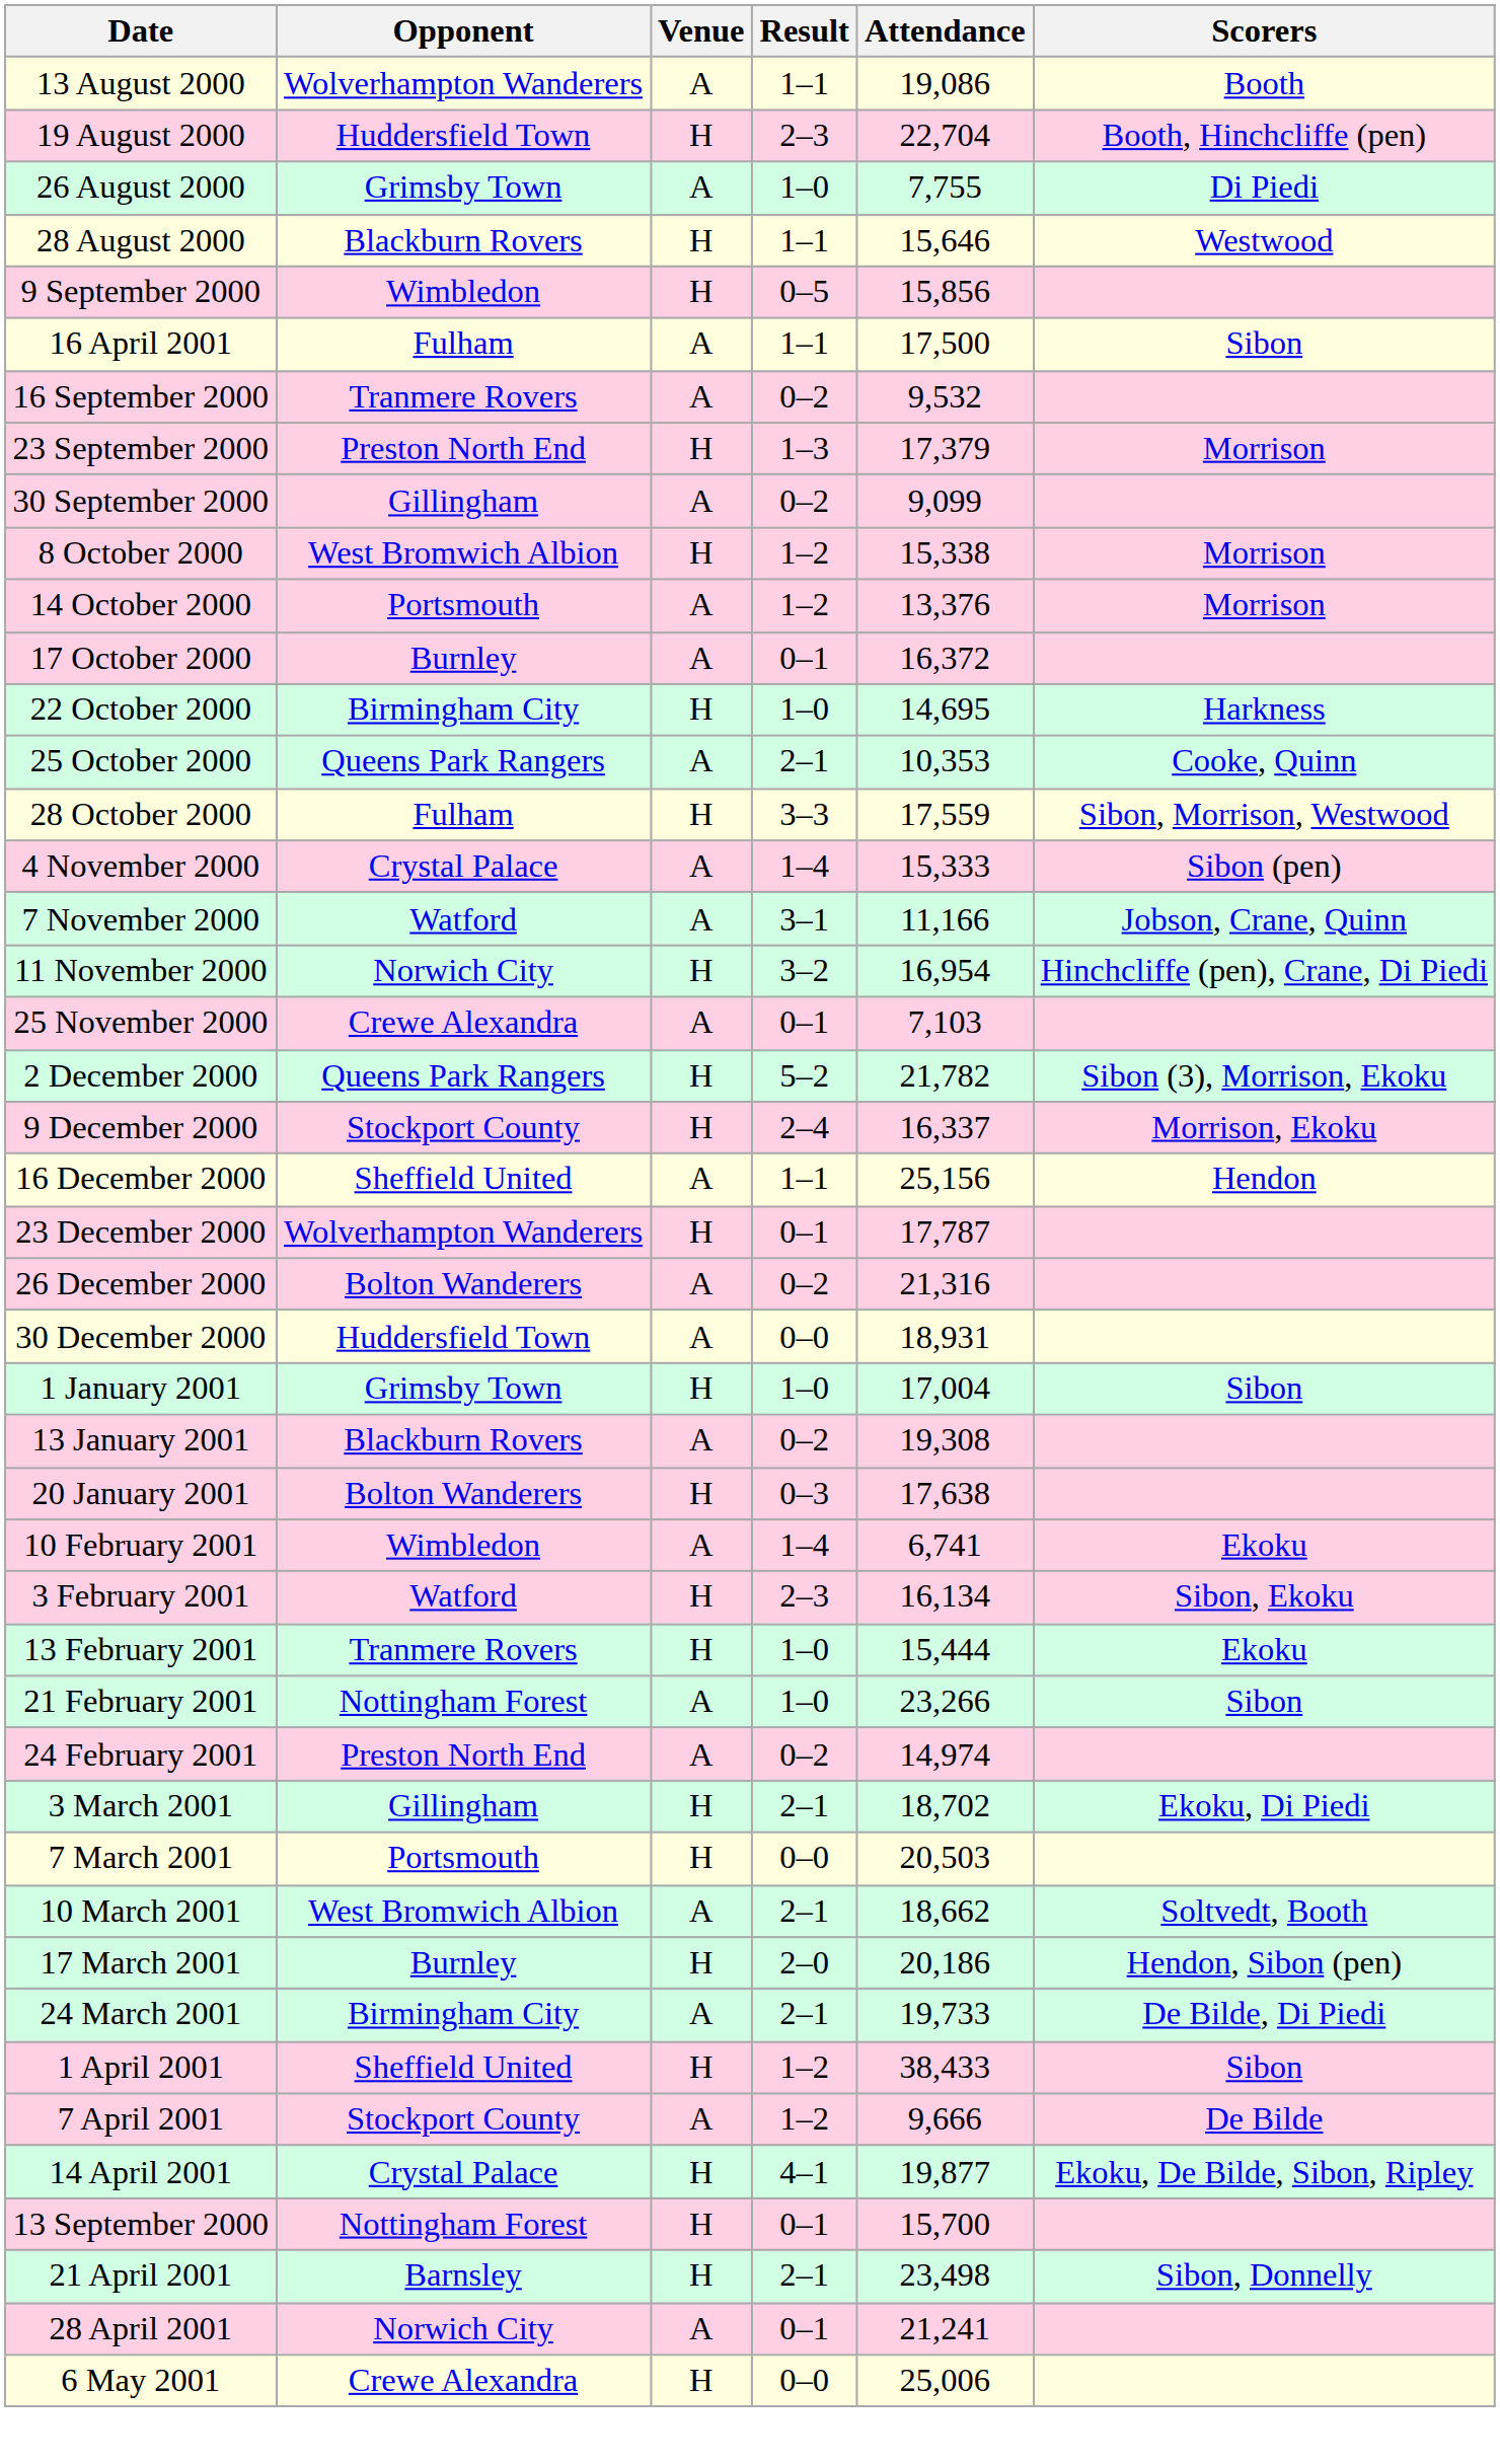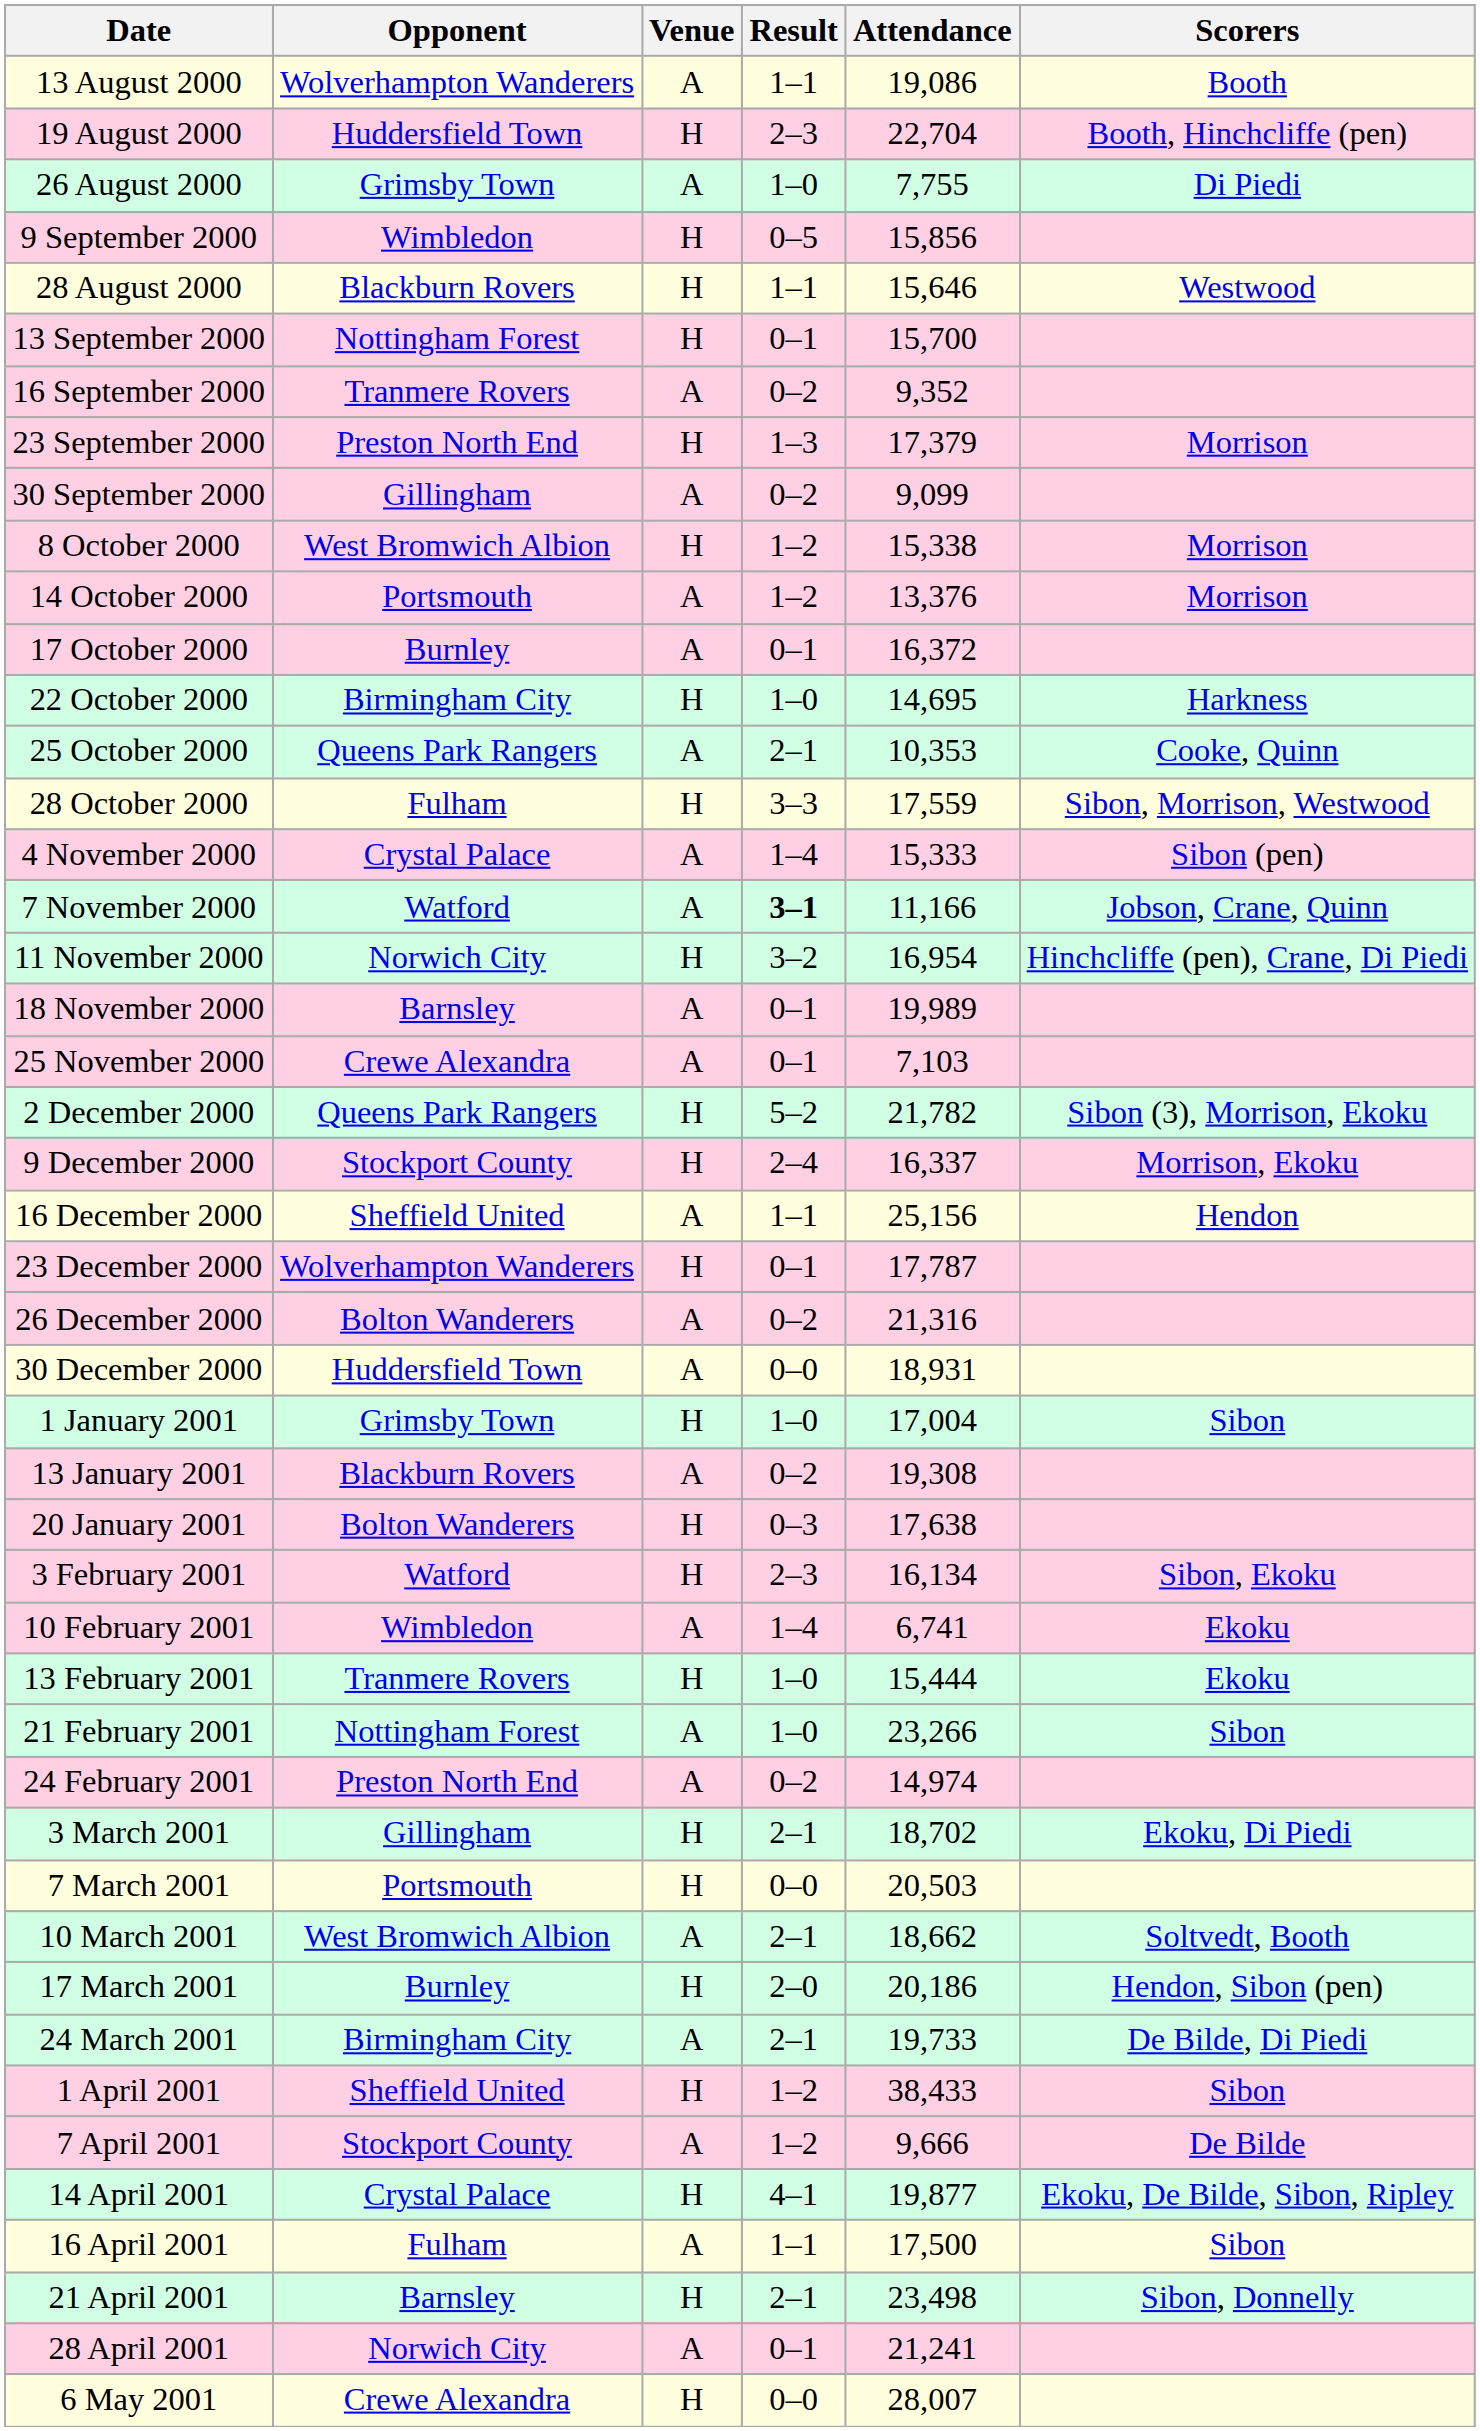rows swapped: 28 August 2000 <-> 9 September 2000
rows swapped: 13 September 2000 <-> 16 April 2001
16 September 2000 | Attendance: 9,532 -> 9,352
7 November 2000 | Result: normal -> bold
+ row: 18 November 2000 | Barnsley | A | 0–1 | 19,989
rows swapped: 3 February 2001 <-> 10 February 2001
6 May 2001 | Attendance: 25,006 -> 28,007
